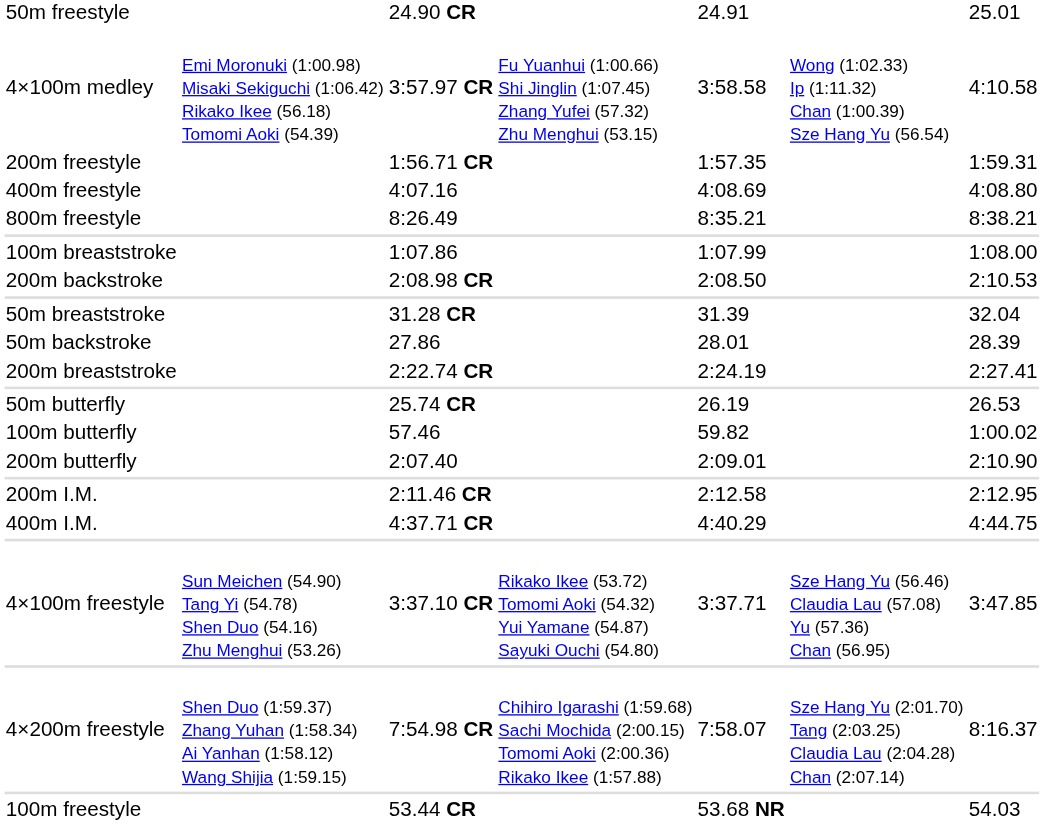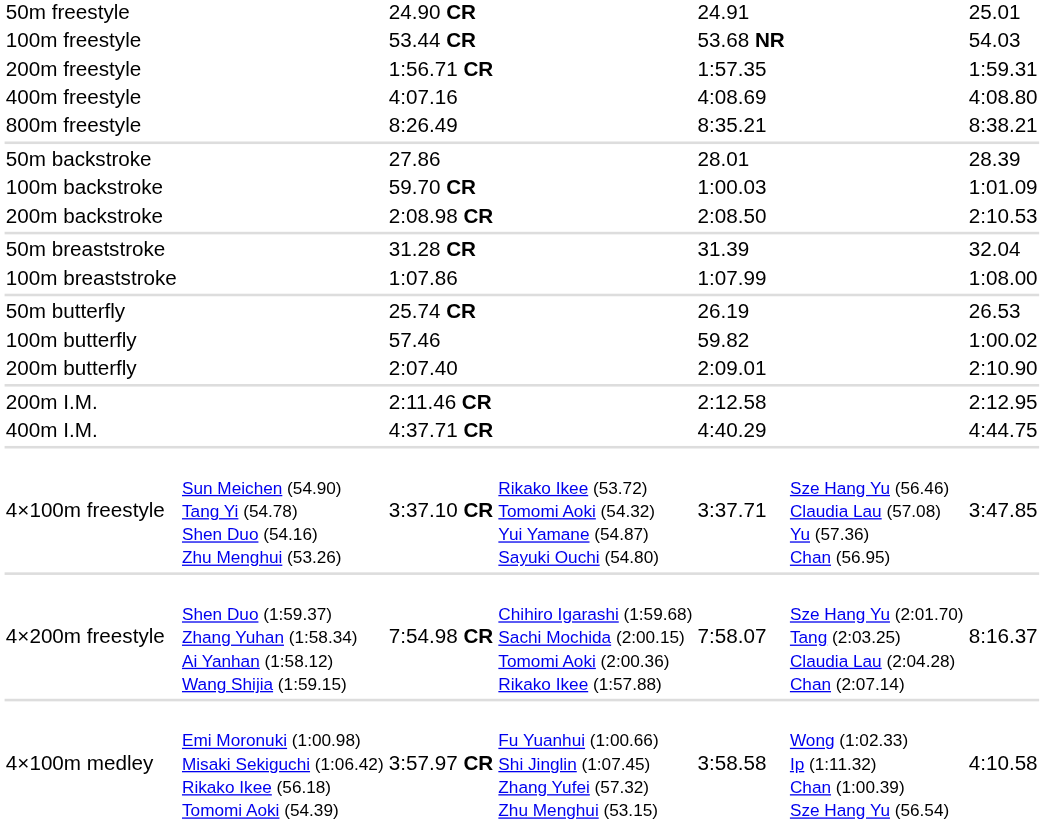rows swapped: 100m freestyle <-> 4×100m medley
rows swapped: 50m backstroke <-> 100m breaststroke
+ row: 100m backstroke | 59.70 CR | 1:00.03 | 1:01.09
- row: 200m breaststroke | 2:22.74 CR | 2:24.19 | 2:27.41
